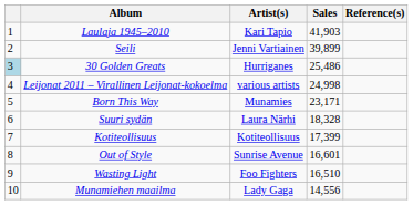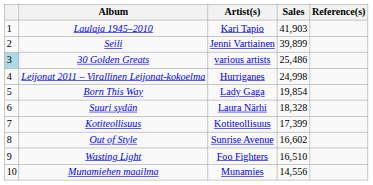30 Golden Greats | Artist(s): Hurriganes -> various artists
Leijonat 2011 – Virallinen Leijonat-kokoelma | Artist(s): various artists -> Hurriganes
Born This Way | Artist(s): Munamies -> Lady Gaga
Born This Way | Sales: 23,171 -> 19,854
Out of Style | Sales: 16,601 -> 16,602
Munamiehen maailma | Artist(s): Lady Gaga -> Munamies
